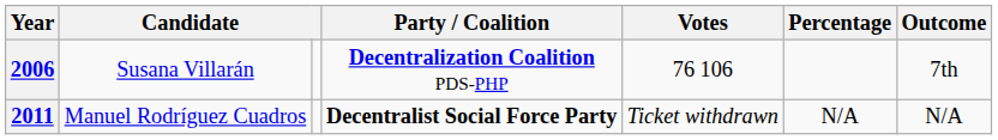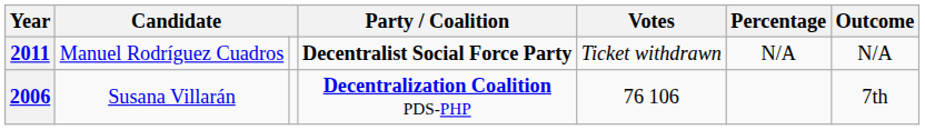rows swapped: 2006 <-> 2011
